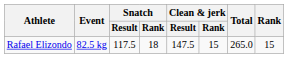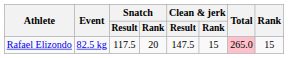Rafael Elizondo | Snatch / Rank: 18 -> 20
Rafael Elizondo | Total: no background -> pink background
